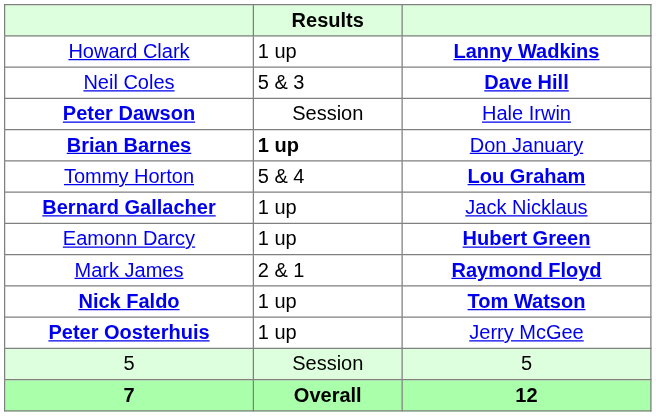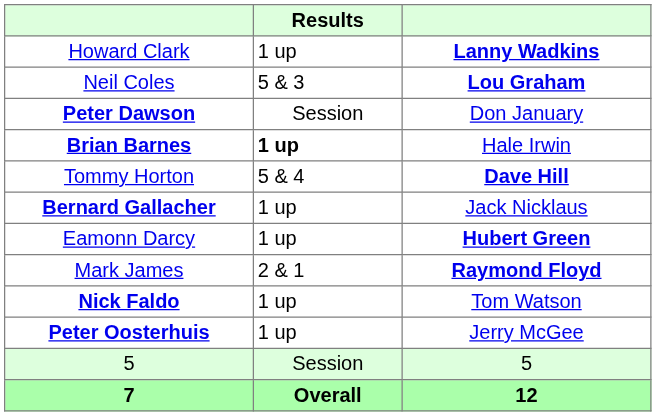Neil Coles | column 3: Dave Hill -> Lou Graham
Peter Dawson | column 3: Hale Irwin -> Don January
Brian Barnes | column 3: Don January -> Hale Irwin
Tommy Horton | column 3: Lou Graham -> Dave Hill
Nick Faldo | column 3: bold -> normal
